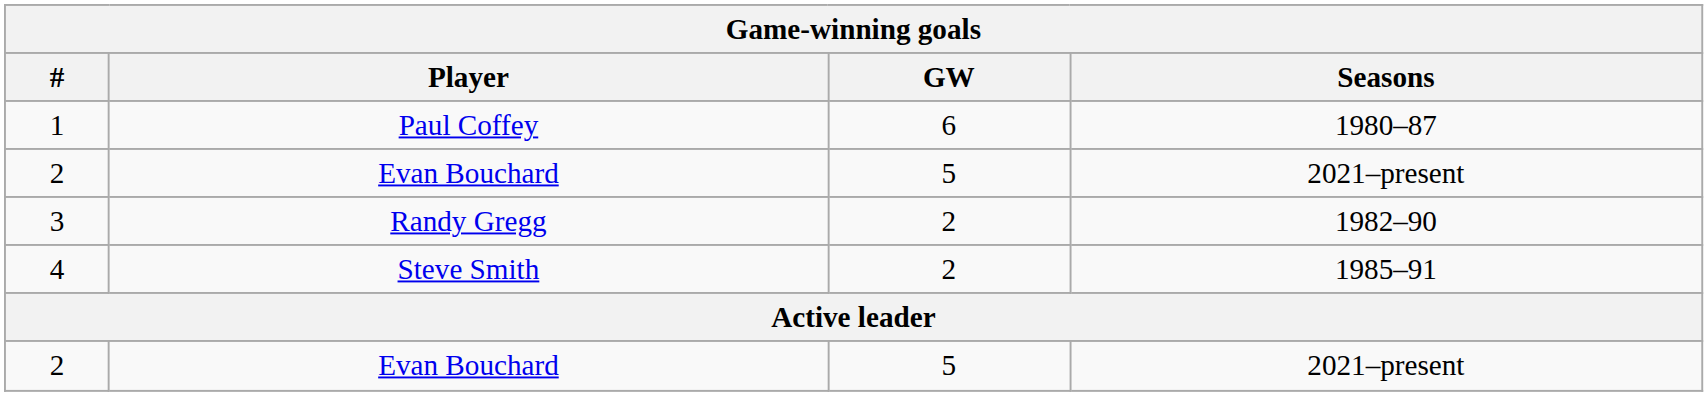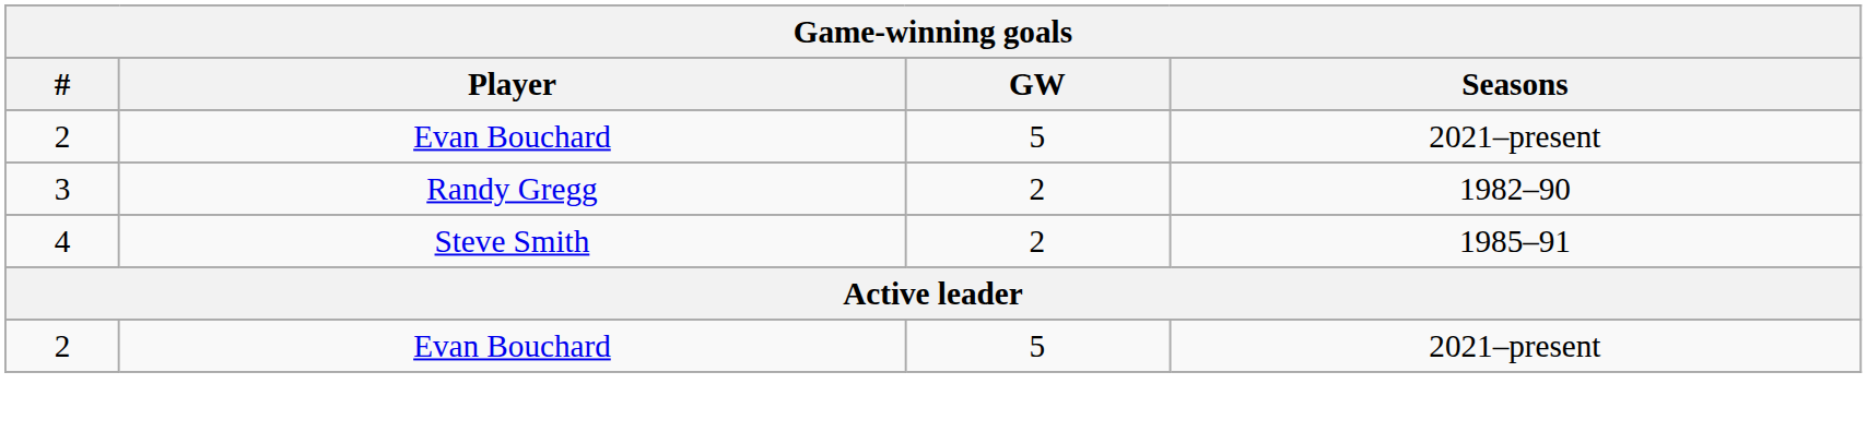- row: 1 | Paul Coffey | 6 | 1980–87
